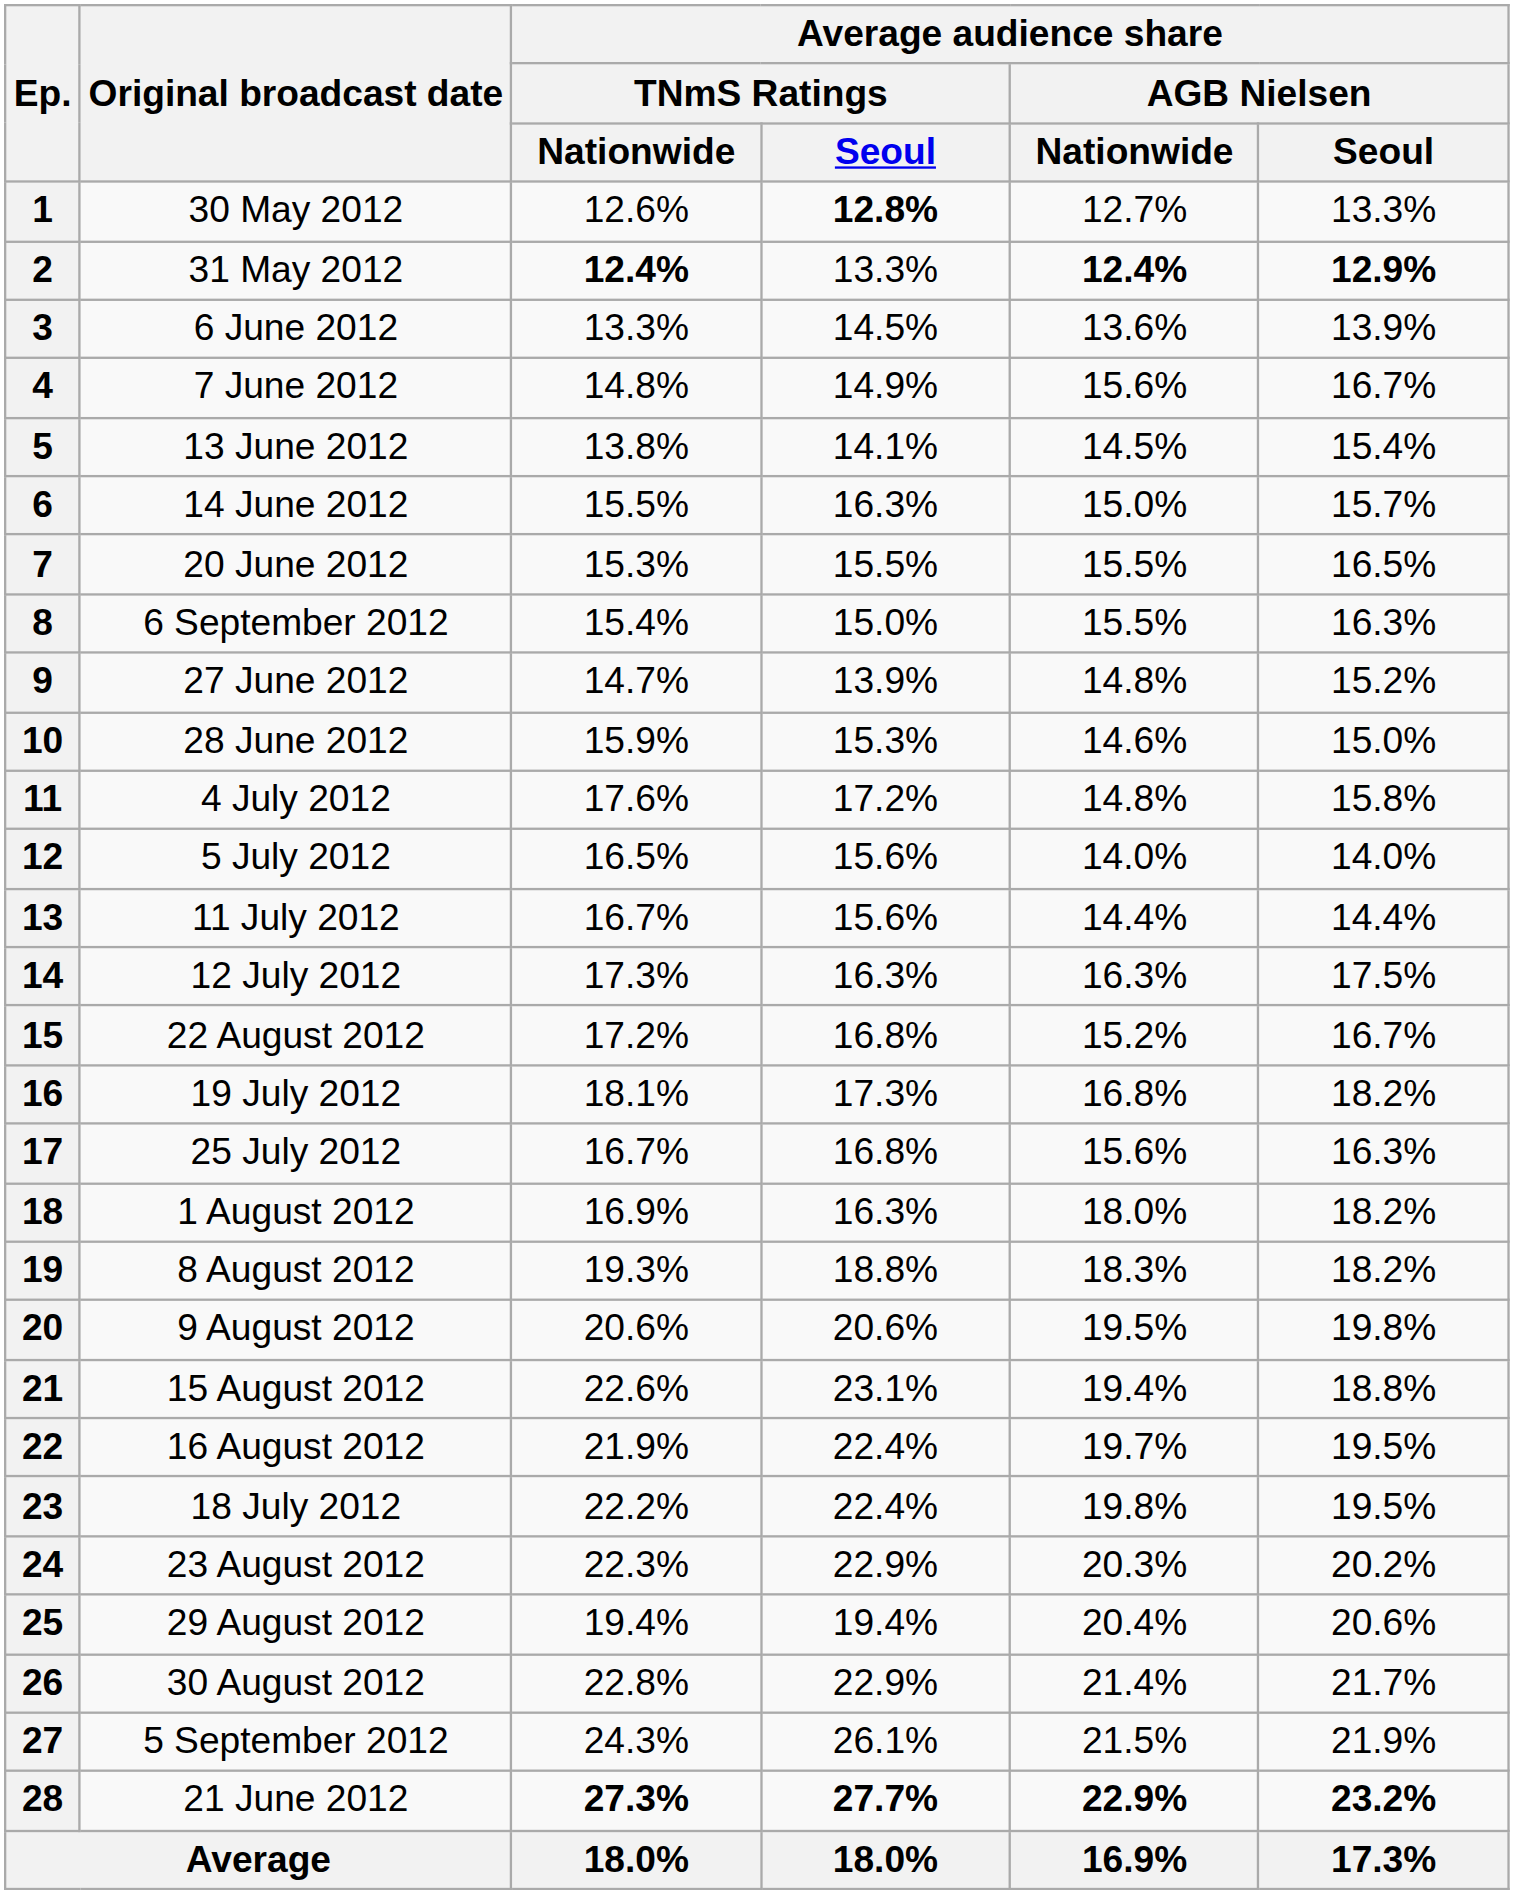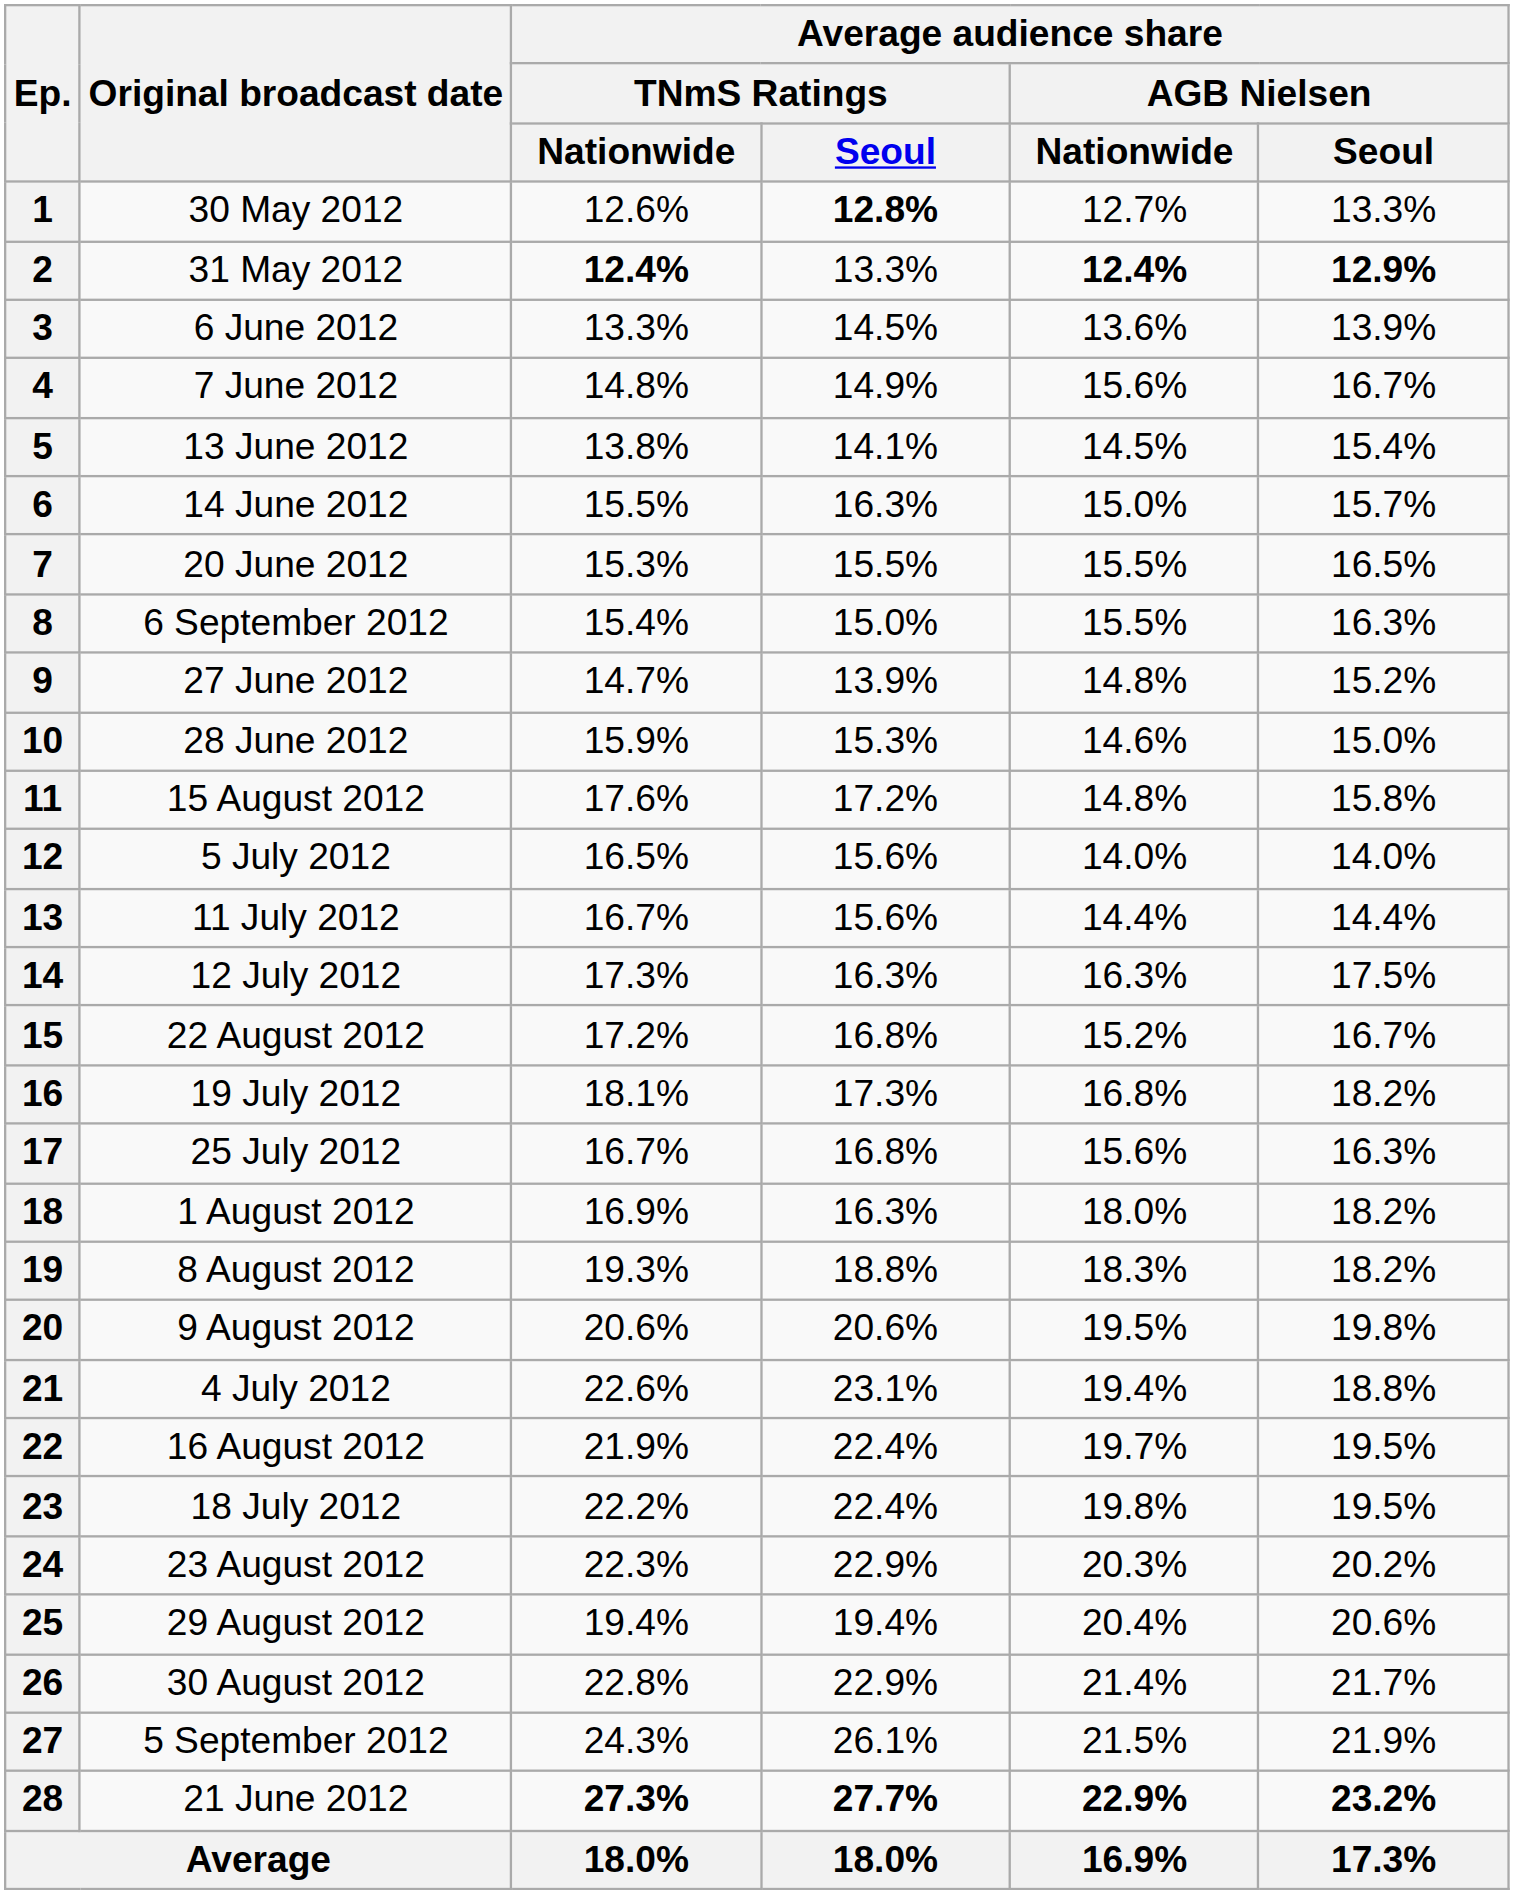11 | Original broadcast date: 4 July 2012 -> 15 August 2012
21 | Original broadcast date: 15 August 2012 -> 4 July 2012
